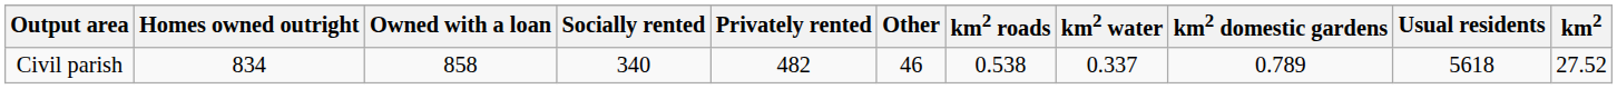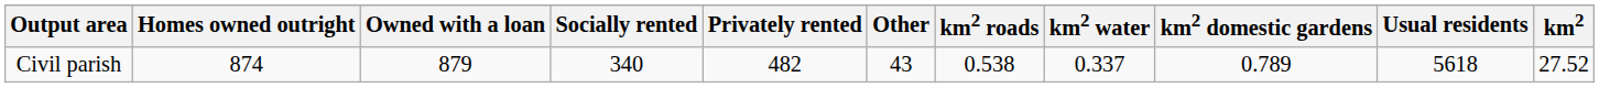Civil parish | Homes owned outright: 834 -> 874
Civil parish | Owned with a loan: 858 -> 879
Civil parish | Other: 46 -> 43
